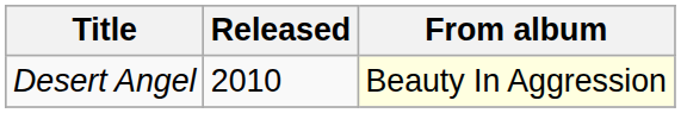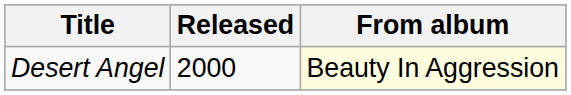Desert Angel | Released: 2010 -> 2000
